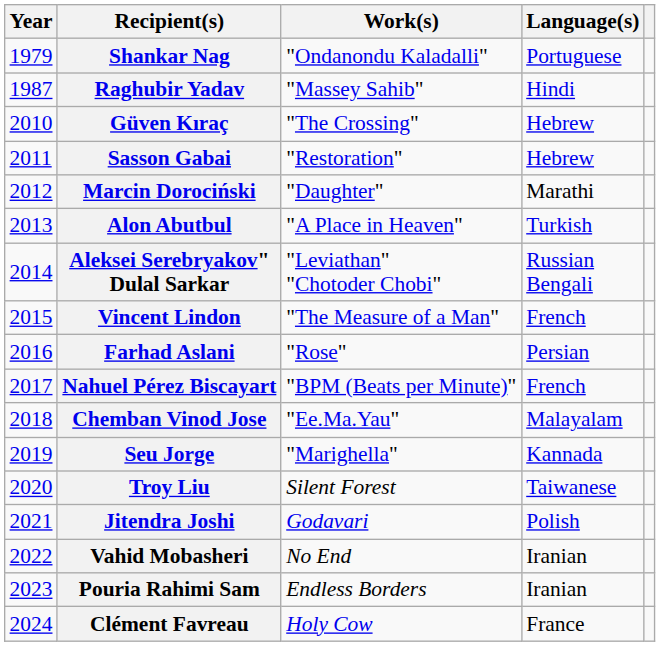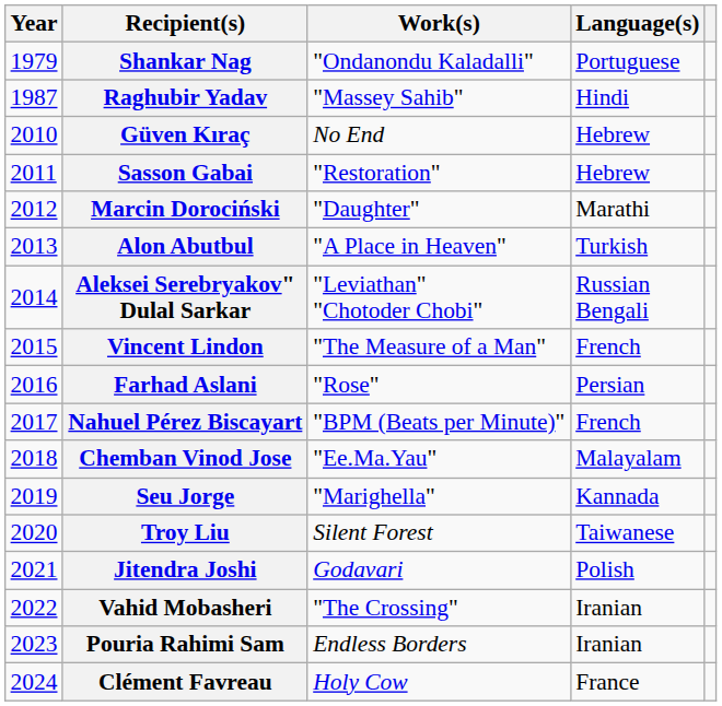Güven Kıraç | Work(s): "The Crossing" -> No End
Vahid Mobasheri | Work(s): No End -> "The Crossing"
